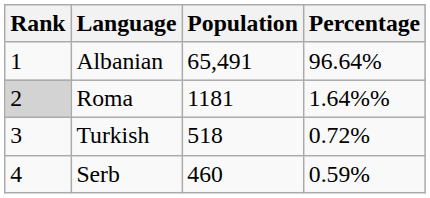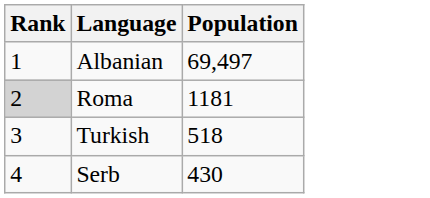- column: Percentage | 96.64% | 1.64%% | 0.72% | 0.59%
Albanian | Population: 65,491 -> 69,497
Serb | Population: 460 -> 430
